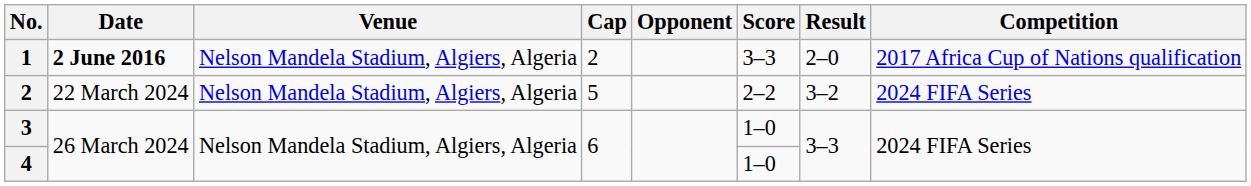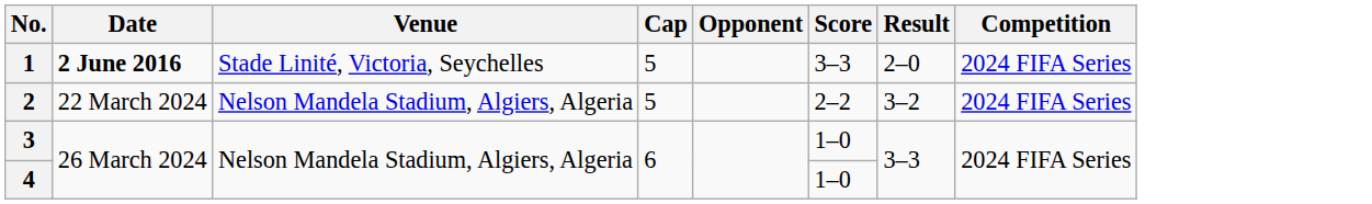1 | Venue: Nelson Mandela Stadium, Algiers, Algeria -> Stade Linité, Victoria, Seychelles
1 | Cap: 2 -> 5
1 | Competition: 2017 Africa Cup of Nations qualification -> 2024 FIFA Series
